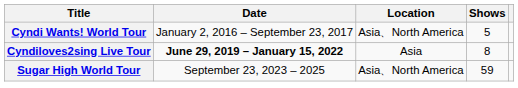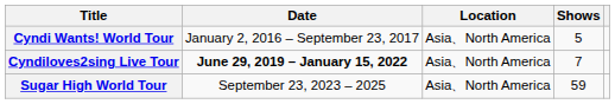Cyndiloves2sing Live Tour | Location: Asia -> Asia、North America
Cyndiloves2sing Live Tour | Shows: 8 -> 7
